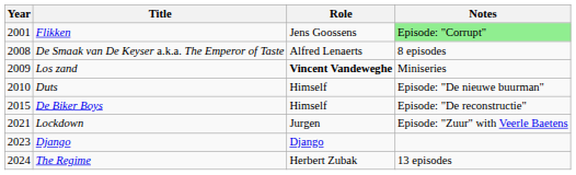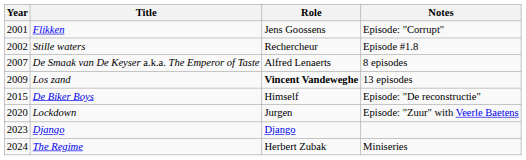Flikken | Notes: lightgreen background -> no background
+ row: 2002 | Stille waters | Rechercheur | Episode #1.8
De Smaak van De Keyser a.k.a. The Emperor of Taste | Year: 2008 -> 2007
Los zand | Notes: Miniseries -> 13 episodes
- row: 2010 | Duts | Himself | Episode: "De nieuwe buurman"
Lockdown | Year: 2021 -> 2020
The Regime | Notes: 13 episodes -> Miniseries
